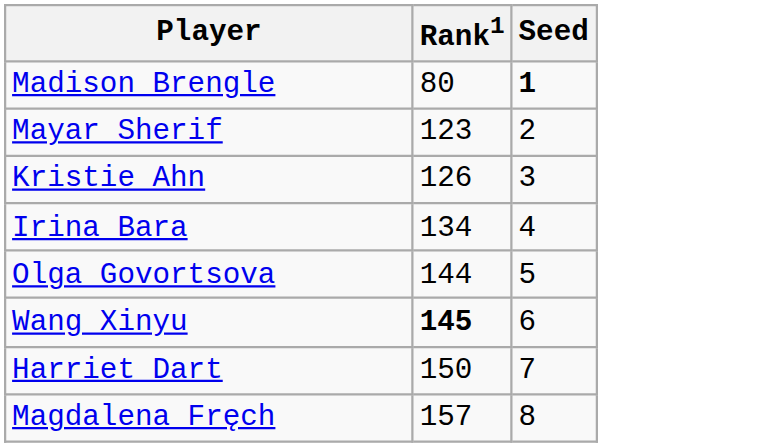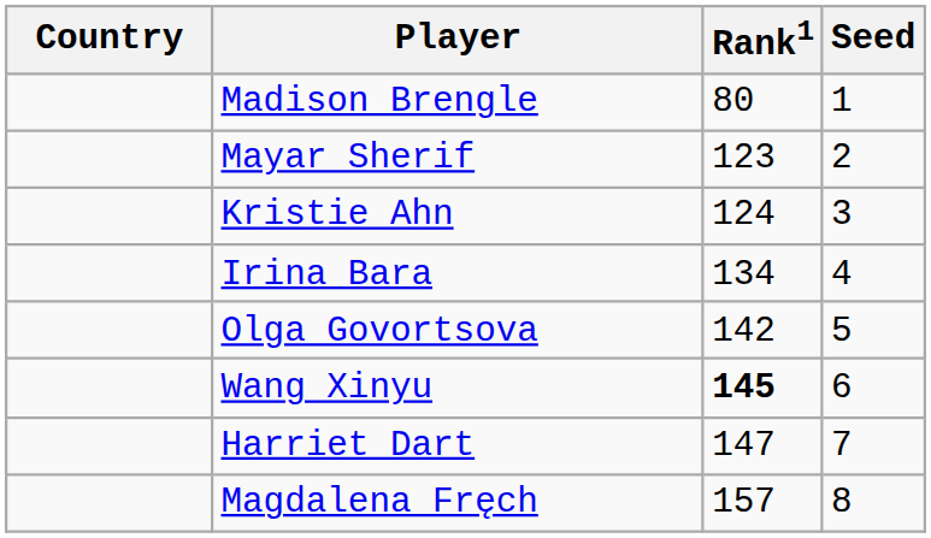+ column: Country
Madison Brengle | Seed: bold -> normal
Kristie Ahn | Rank1: 126 -> 124
Olga Govortsova | Rank1: 144 -> 142
Harriet Dart | Rank1: 150 -> 147
